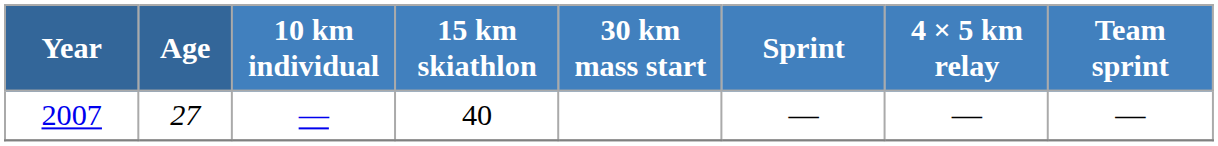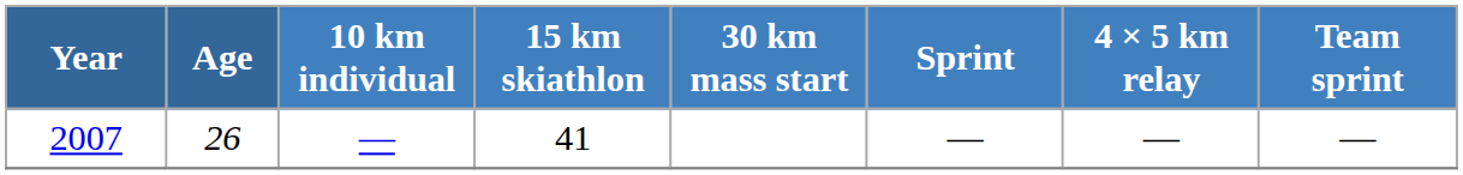2007 | Age: 27 -> 26
2007 | 15 km skiathlon: 40 -> 41
